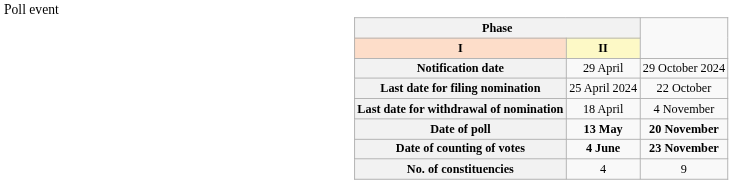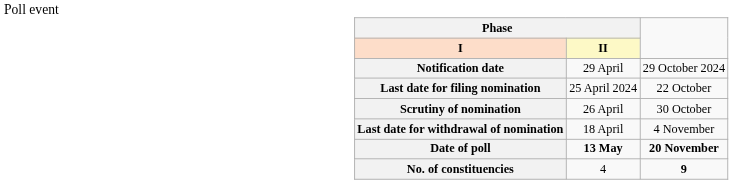+ row: Scrutiny of nomination | 26 April | 30 October
- row: Date of counting of votes | 4 June | 23 November
No. of constituencies | Phase / II: normal -> bold
